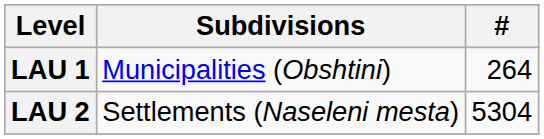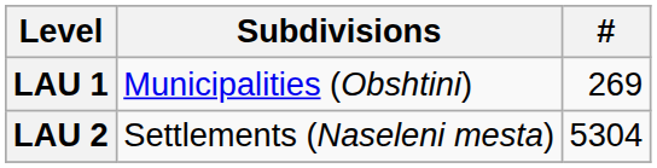LAU 1 | #: 264 -> 269
